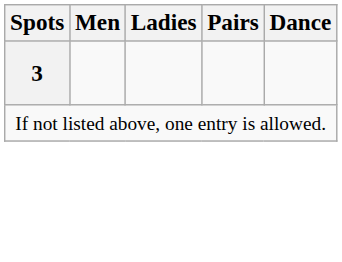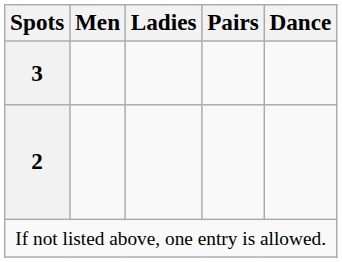+ row: 2
